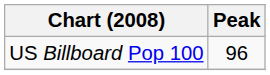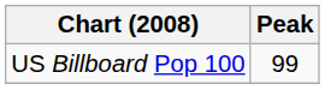US Billboard Pop 100 | Peak: 96 -> 99
